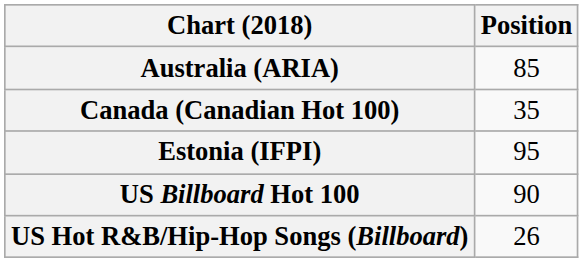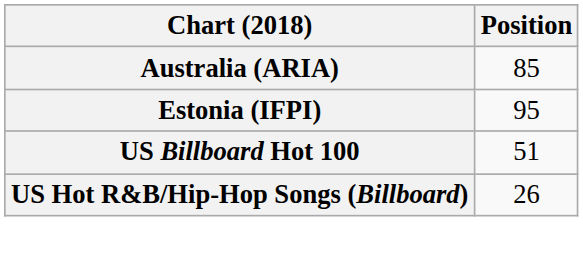- row: Canada (Canadian Hot 100) | 35
US Billboard Hot 100 | Position: 90 -> 51
